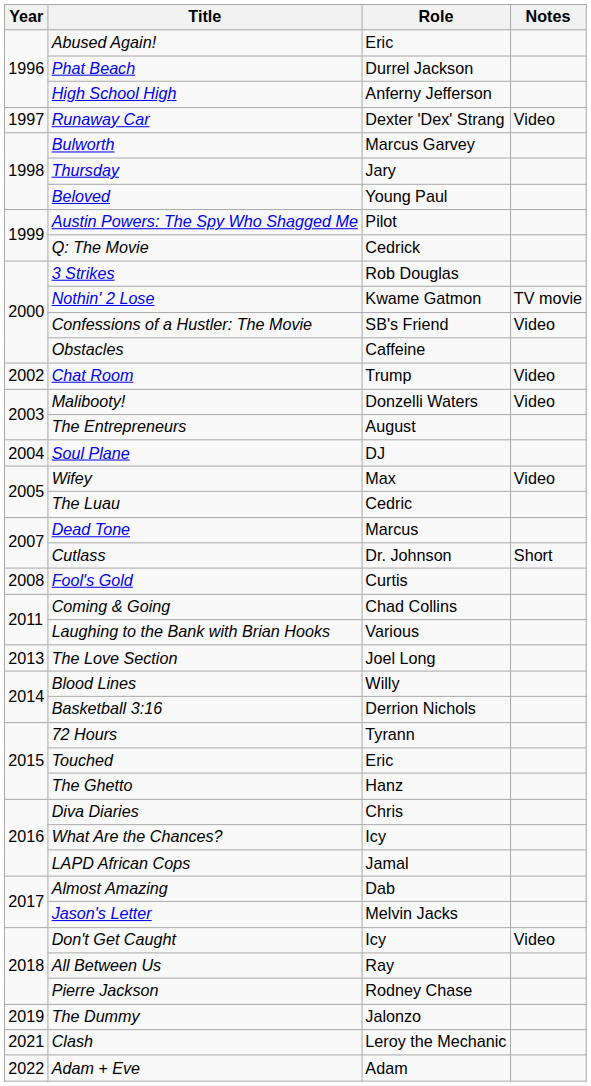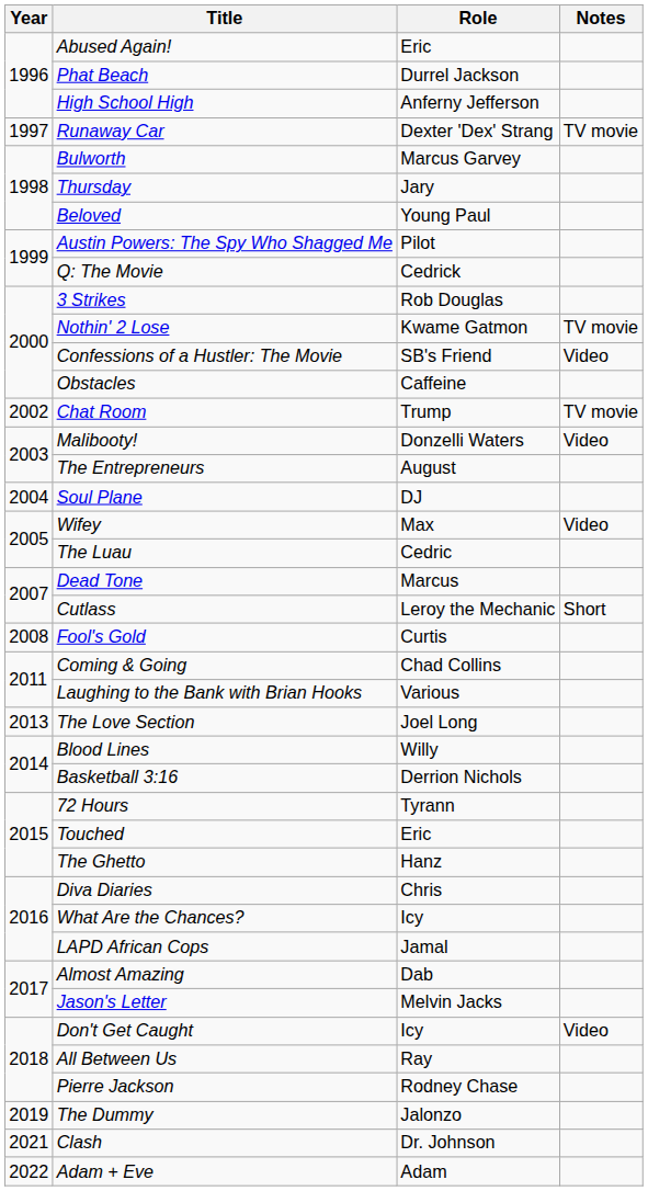Runaway Car | Notes: Video -> TV movie
Chat Room | Notes: Video -> TV movie
Cutlass | Role: Dr. Johnson -> Leroy the Mechanic
Clash | Role: Leroy the Mechanic -> Dr. Johnson
